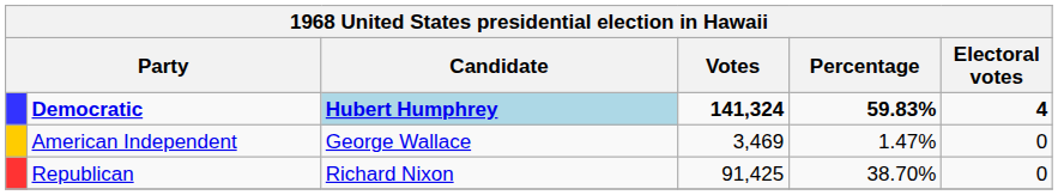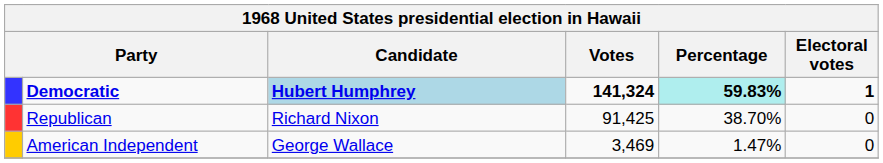Democratic | Percentage: no background -> paleturquoise background
Democratic | Electoral votes: 4 -> 1
rows swapped: Republican <-> American Independent
